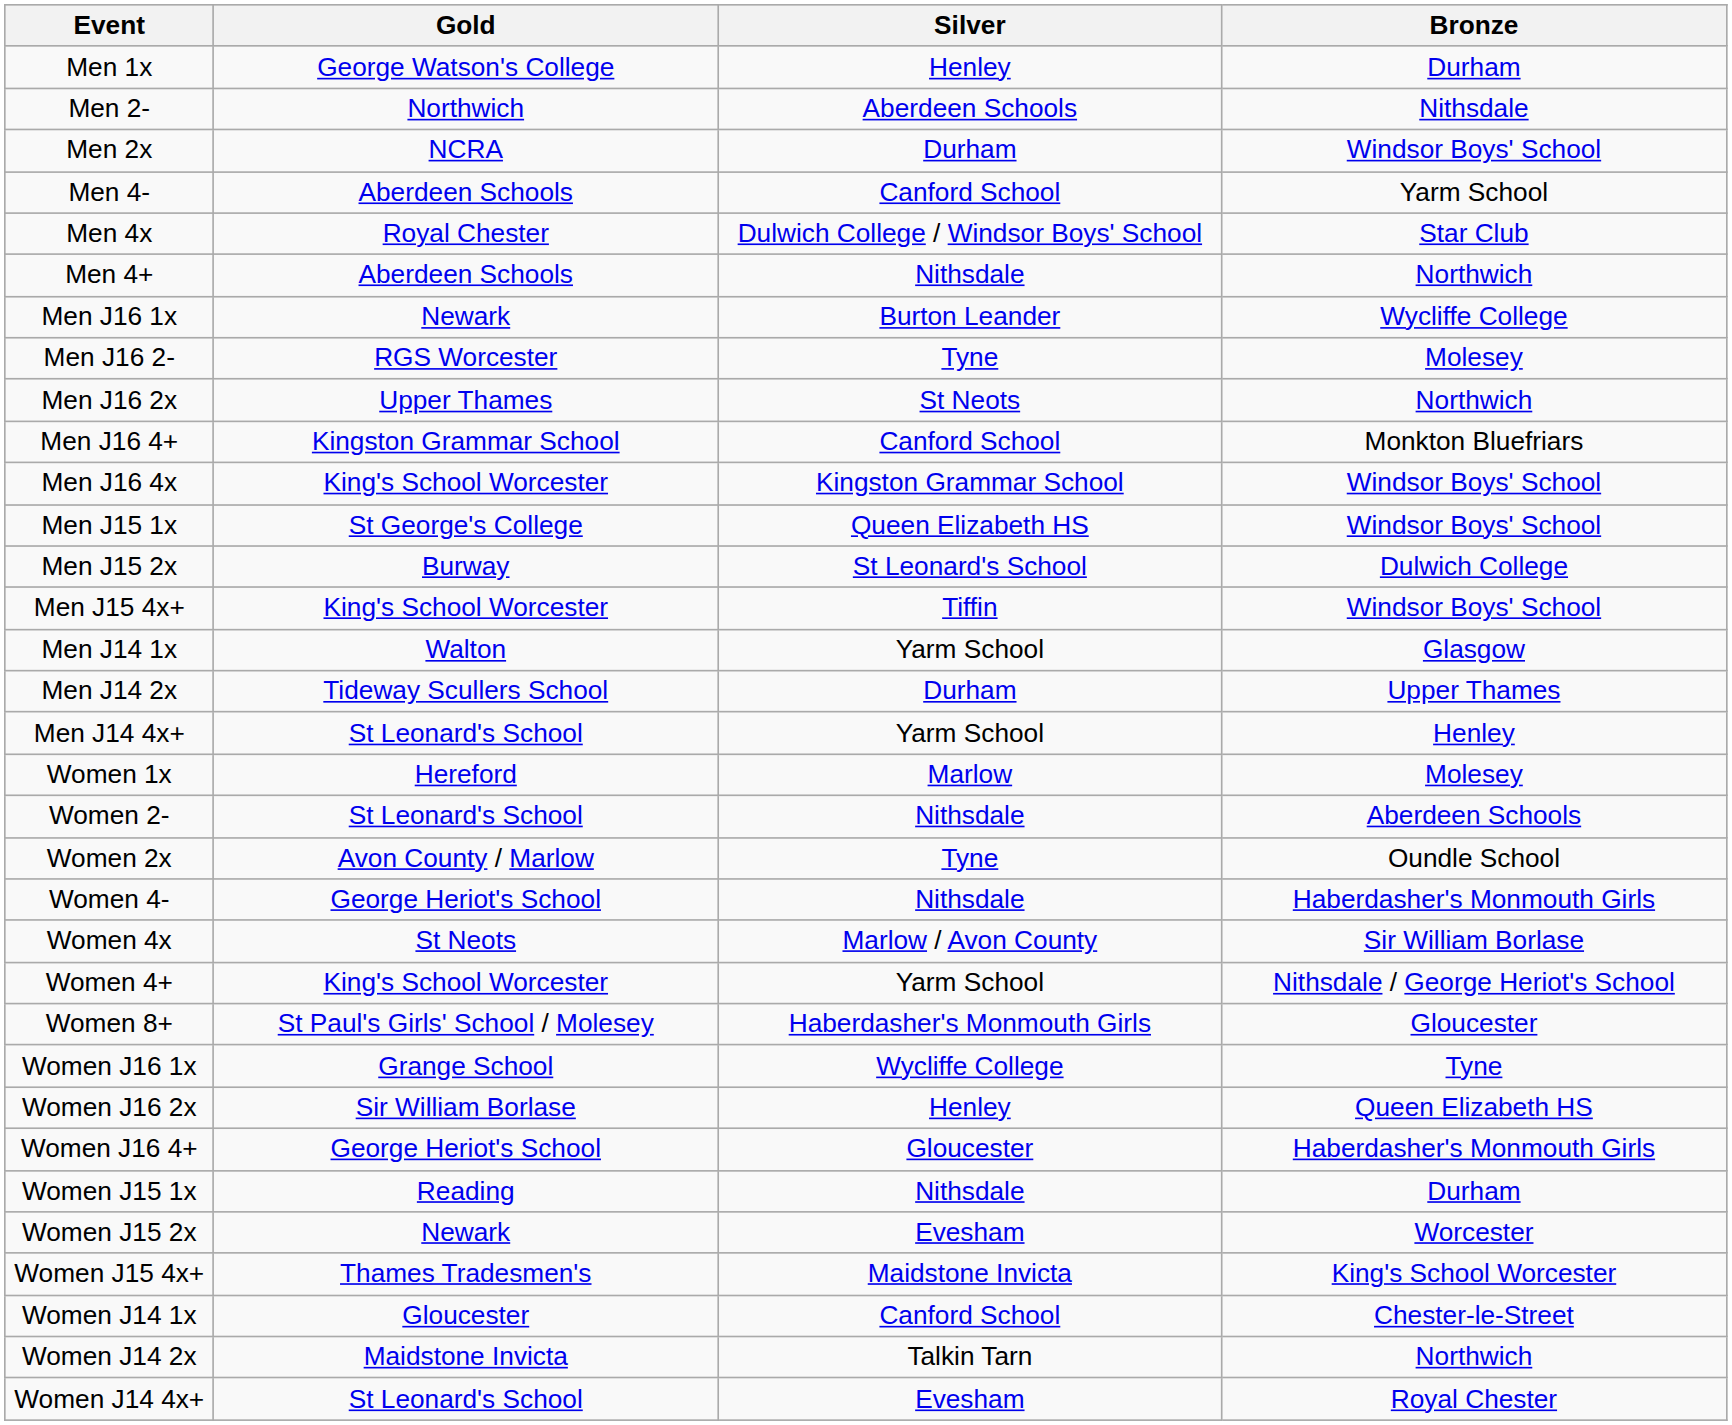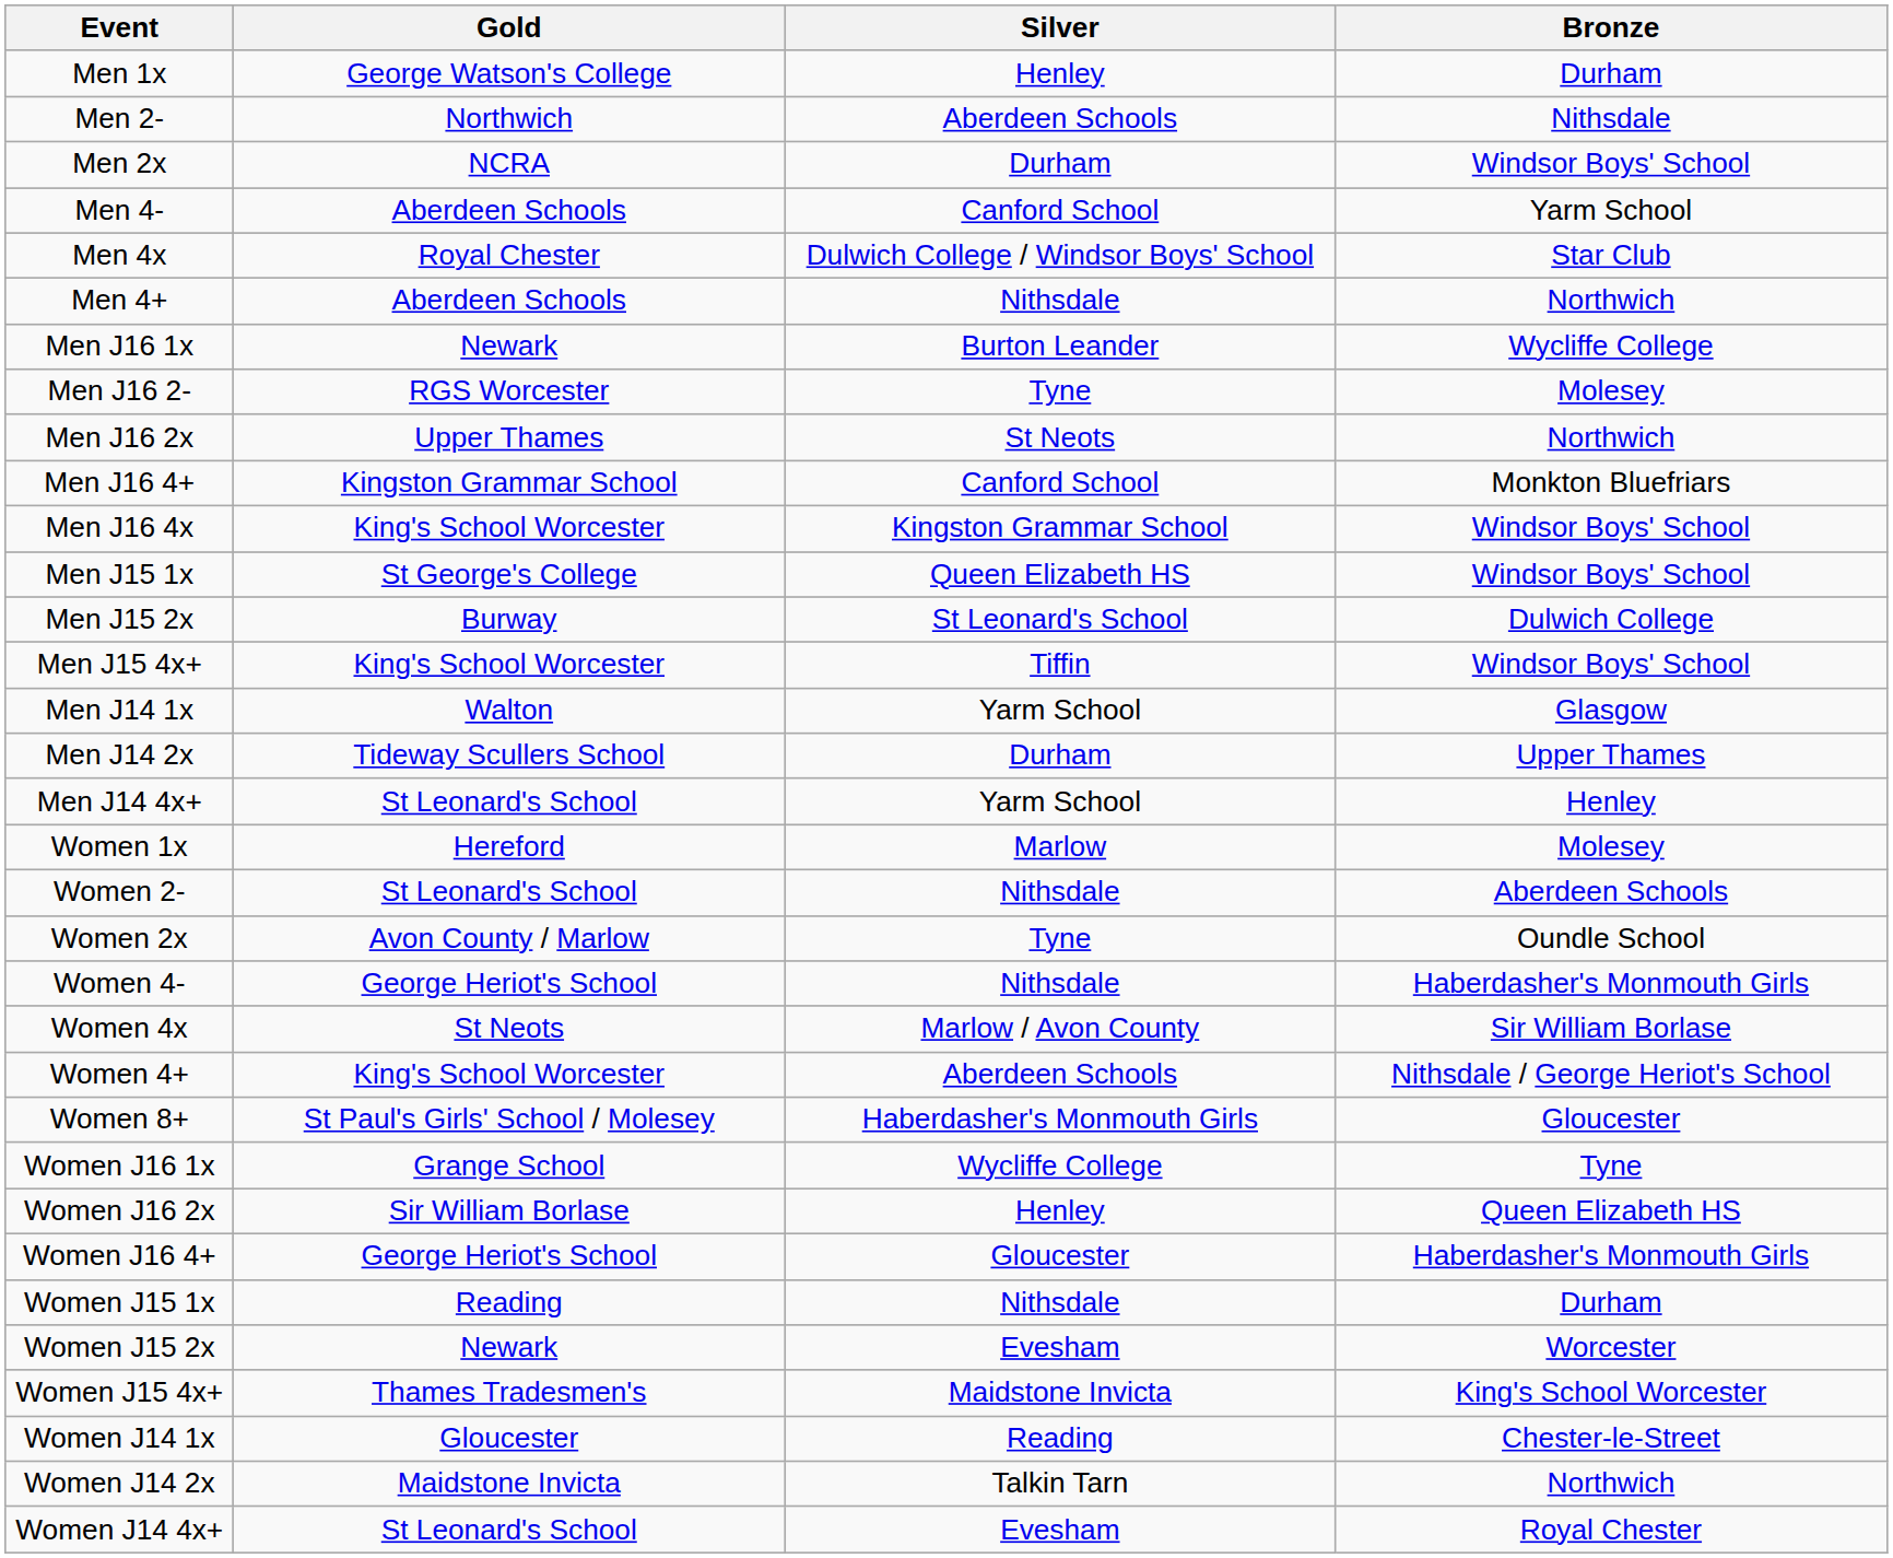Women 4+ | Silver: Yarm School -> Aberdeen Schools
Women J14 1x | Silver: Canford School -> Reading
